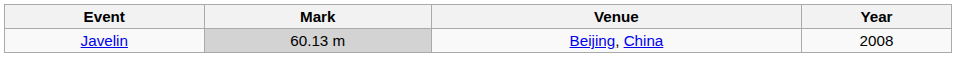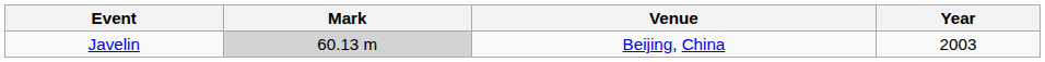Javelin | Year: 2008 -> 2003
